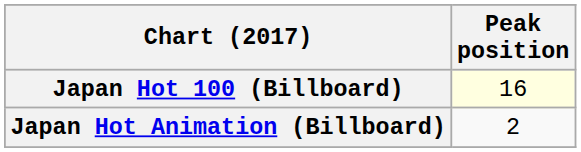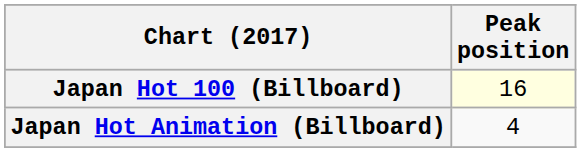Japan Hot Animation (Billboard) | Peak position: 2 -> 4
